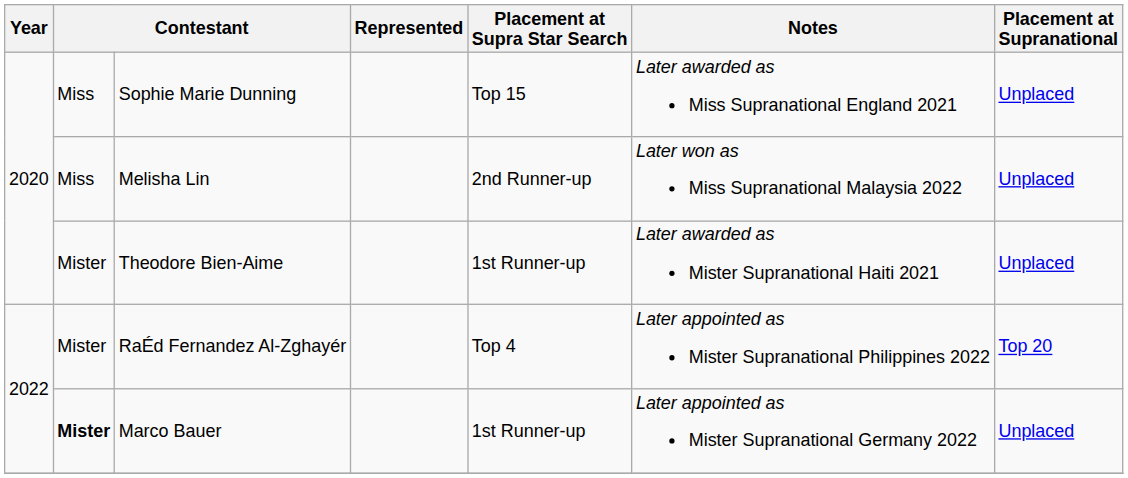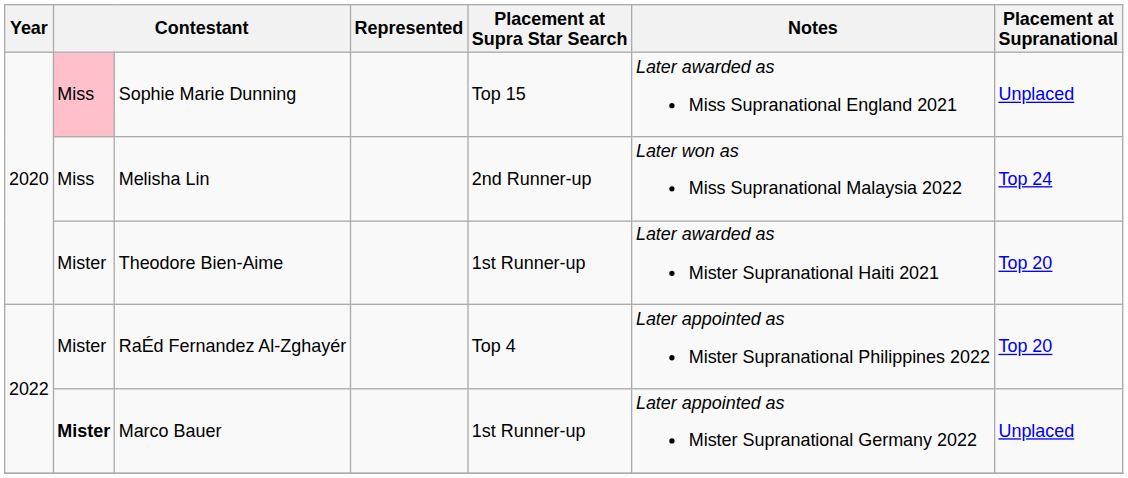Sophie Marie Dunning | column 2: no background -> pink background
Melisha Lin | Placement at Supranational: Unplaced -> Top 24
Theodore Bien-Aime | Placement at Supranational: Unplaced -> Top 20
